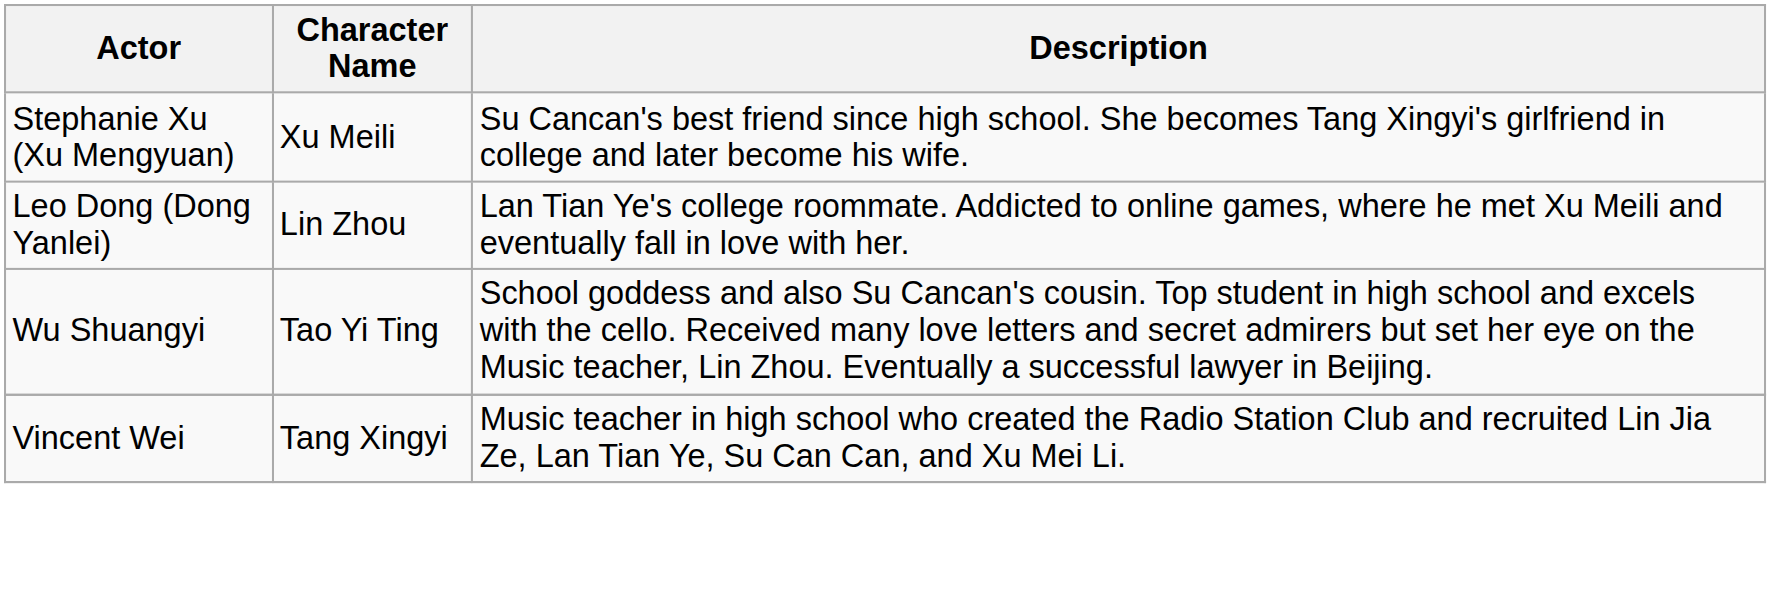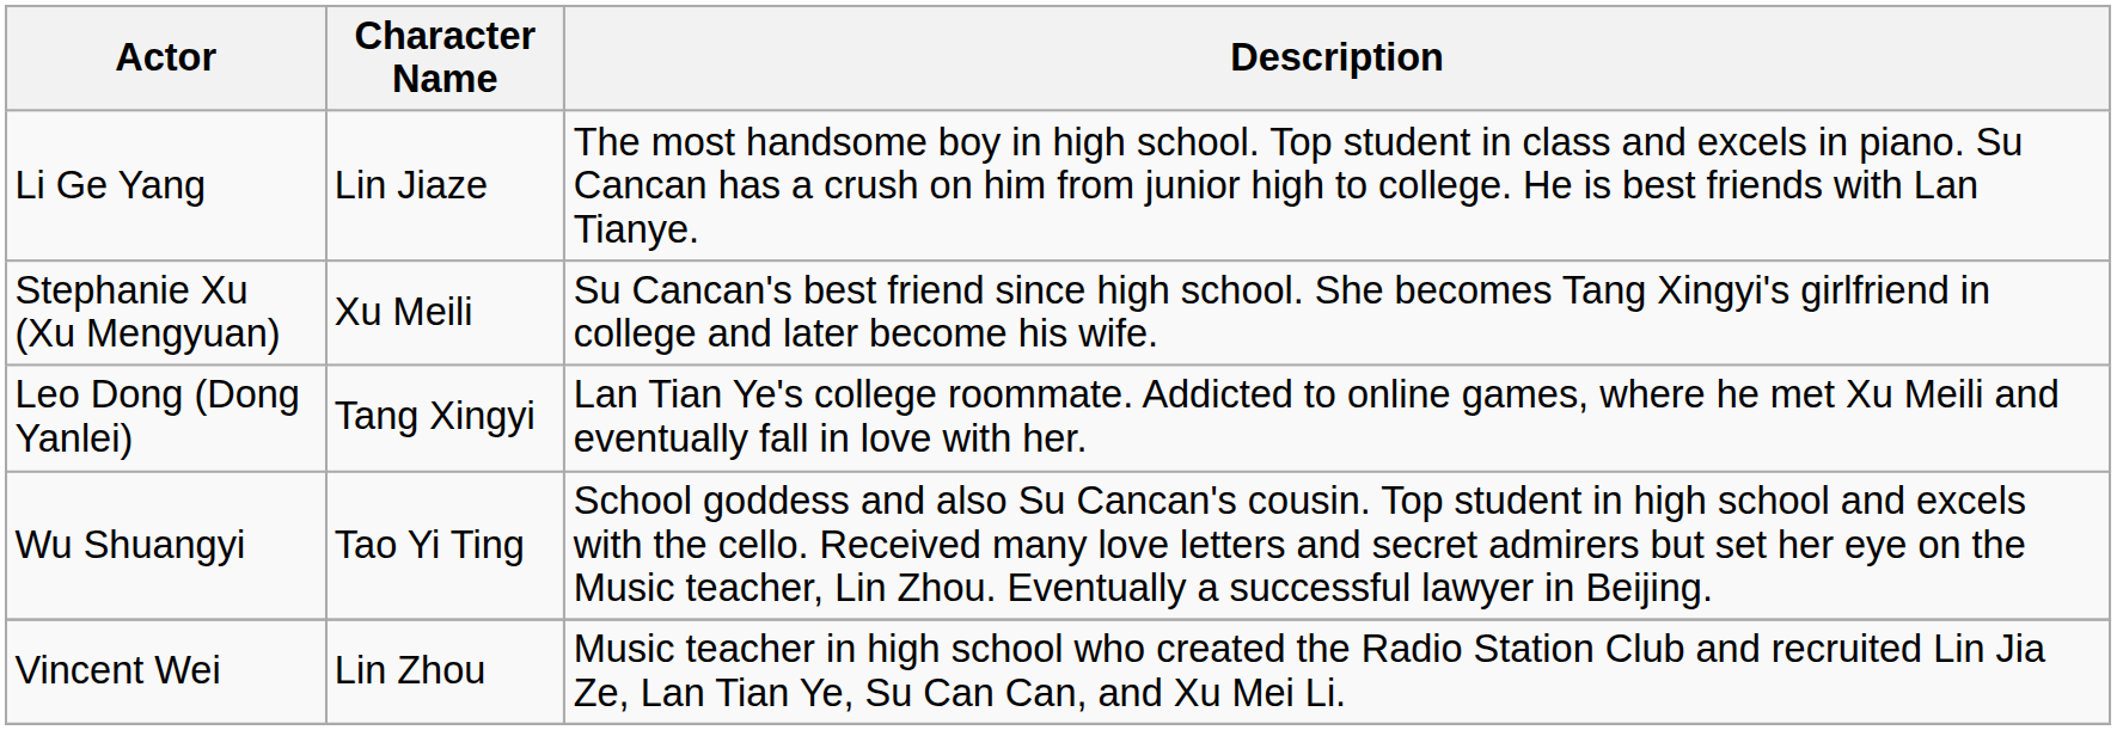+ row: Li Ge Yang | Lin Jiaze | The most handsome boy in high school. Top student in class and excels in piano. Su Cancan has a crush on him from junior high to college. He is best friends with Lan Tianye.
Leo Dong (Dong Yanlei) | Character Name: Lin Zhou -> Tang Xingyi
Vincent Wei | Character Name: Tang Xingyi -> Lin Zhou
